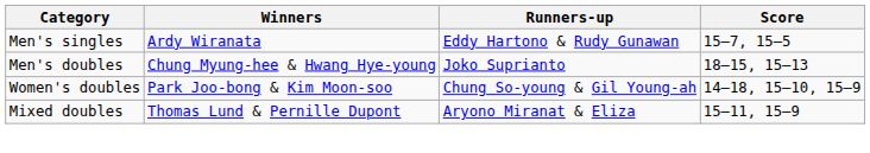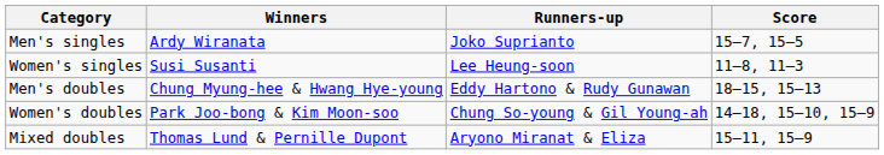Men's singles | Runners-up: Eddy Hartono & Rudy Gunawan -> Joko Suprianto
+ row: Women's singles | Susi Susanti | Lee Heung-soon | 11–8, 11–3
Men's doubles | Runners-up: Joko Suprianto -> Eddy Hartono & Rudy Gunawan
